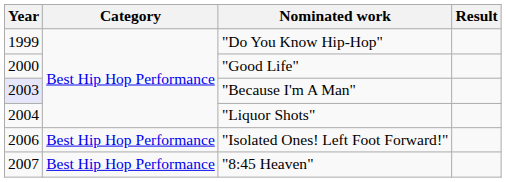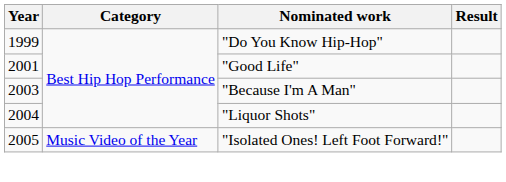"Good Life" | Year: 2000 -> 2001
"Because I'm A Man" | Year: lavender background -> no background
"Isolated Ones! Left Foot Forward!" | Year: 2006 -> 2005
"Isolated Ones! Left Foot Forward!" | Category: Best Hip Hop Performance -> Music Video of the Year
- row: 2007 | Best Hip Hop Performance | "8:45 Heaven"
